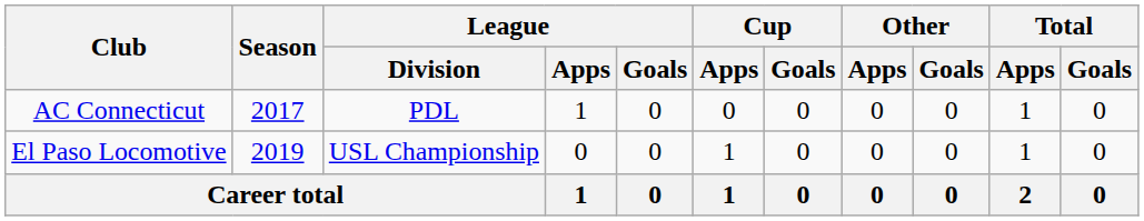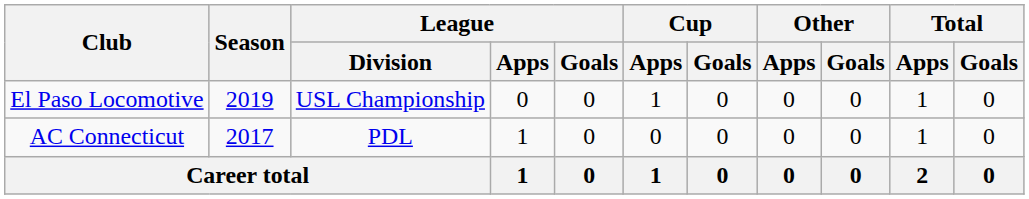rows swapped: AC Connecticut <-> El Paso Locomotive
